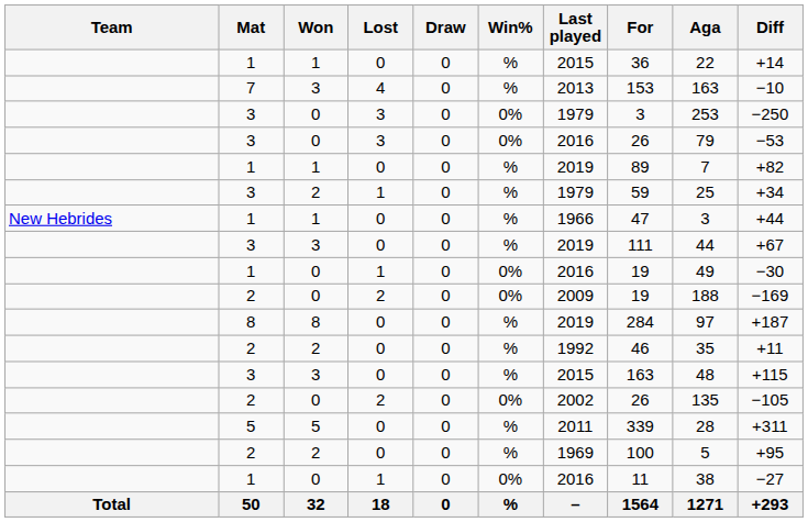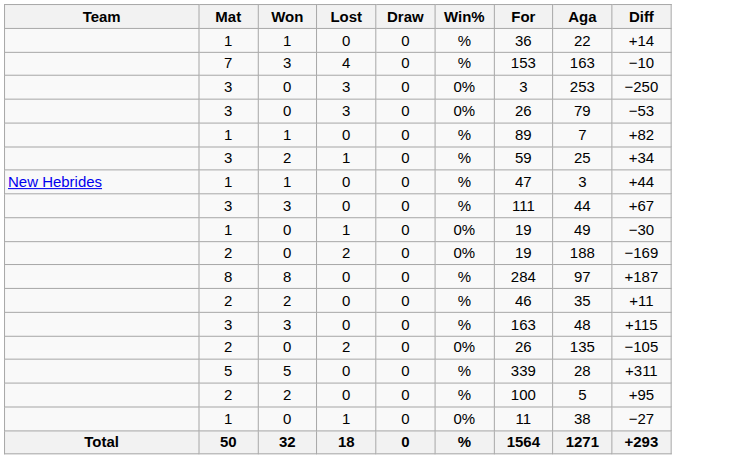- column: Last played | 2015 | 2013 | 1979 | 2016 | 2019 | 1979 | 1966 | 2019 | 2016 | 2009 | 2019 | 1992 | 2015 | 2002 | 2011 | 1969 | 2016 | –
